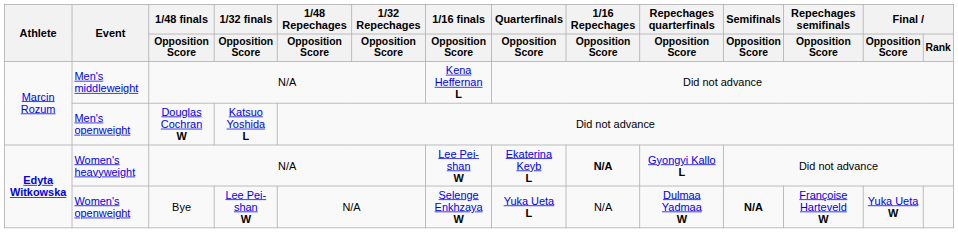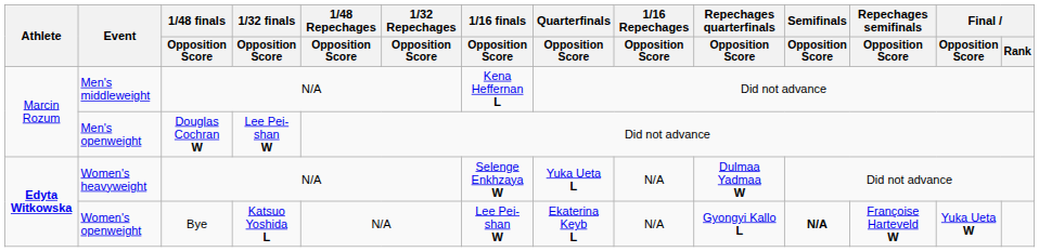Men's openweight | 1/32 finals / Opposition Score: Katsuo Yoshida L -> Lee Pei-shan W
Women's heavyweight | 1/16 finals / Opposition Score: Lee Pei-shan W -> Selenge Enkhzaya W
Women's heavyweight | Quarterfinals / Opposition Score: Ekaterina Keyb L -> Yuka Ueta L
Women's heavyweight | 1/16 Repechages / Opposition Score: bold -> normal
Women's heavyweight | Repechages quarterfinals / Opposition Score: Gyongyi Kallo L -> Dulmaa Yadmaa W
Women's openweight | 1/32 finals / Opposition Score: Lee Pei-shan W -> Katsuo Yoshida L
Women's openweight | 1/16 finals / Opposition Score: Selenge Enkhzaya W -> Lee Pei-shan W
Women's openweight | Quarterfinals / Opposition Score: Yuka Ueta L -> Ekaterina Keyb L
Women's openweight | Repechages quarterfinals / Opposition Score: Dulmaa Yadmaa W -> Gyongyi Kallo L
